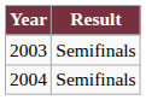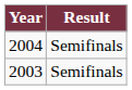rows swapped: 2003 <-> 2004
